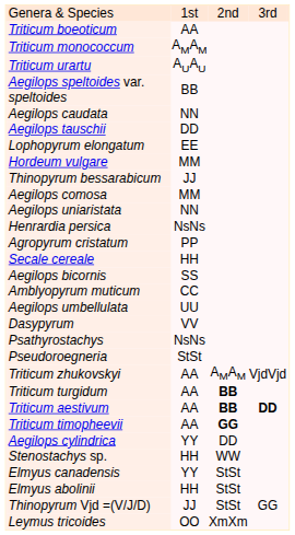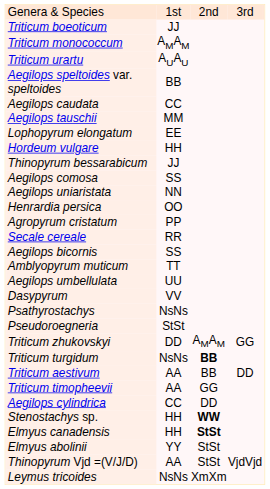Triticum boeoticum | column 3: AA -> JJ
Aegilops caudata | column 3: NN -> CC
Aegilops tauschii | column 3: DD -> MM
Hordeum vulgare | column 3: MM -> HH
Aegilops comosa | column 3: MM -> SS
Henrardia persica | column 3: NsNs -> OO
Secale cereale | column 3: HH -> RR
Amblyopyrum muticum | column 3: CC -> TT
Triticum zhukovskyi | column 3: AA -> DD
Triticum zhukovskyi | column 5: VjdVjd -> GG
Triticum turgidum | column 3: AA -> NsNs
Triticum aestivum | column 4: bold -> normal
Triticum aestivum | column 5: bold -> normal
Triticum timopheevii | column 4: bold -> normal
Aegilops cylindrica | column 3: YY -> CC
Stenostachys sp. | column 4: normal -> bold
Elmyus canadensis | column 3: YY -> HH
Elmyus canadensis | column 4: normal -> bold
Elmyus abolinii | column 3: HH -> YY
Thinopyrum Vjd =(V/J/D) | column 3: JJ -> AA
Thinopyrum Vjd =(V/J/D) | column 5: GG -> VjdVjd
Leymus tricoides | column 3: OO -> NsNs
